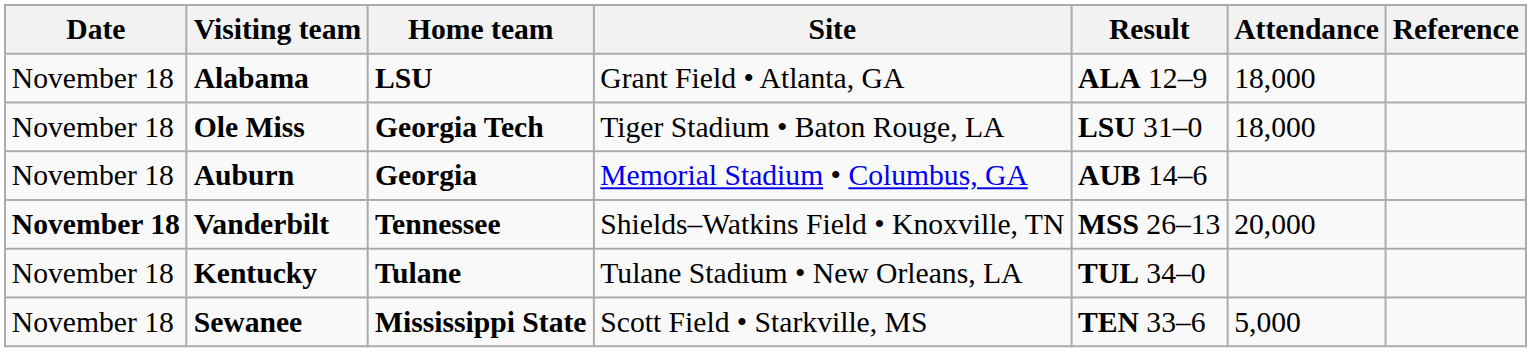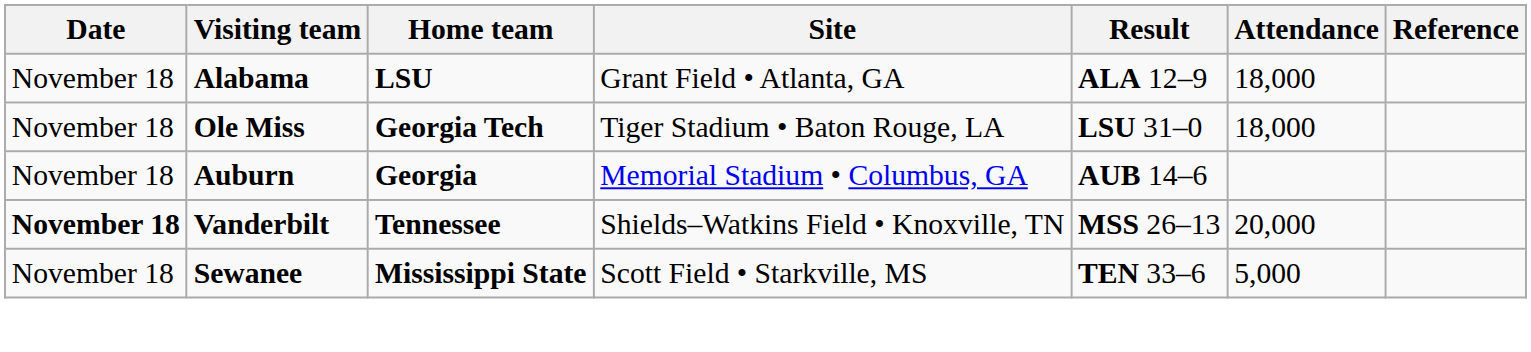- row: November 18 | Kentucky | Tulane | Tulane Stadium • New Orleans, LA | TUL 34–0
